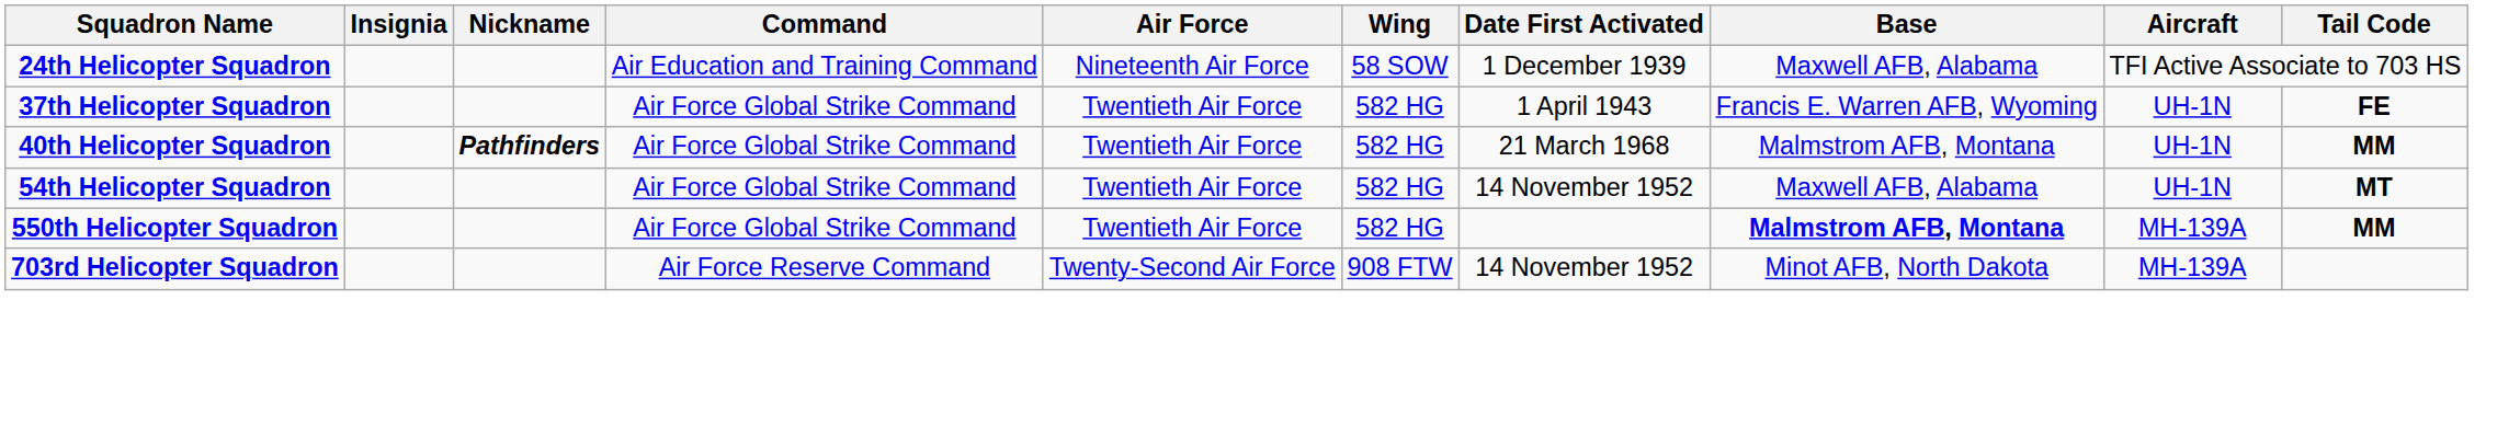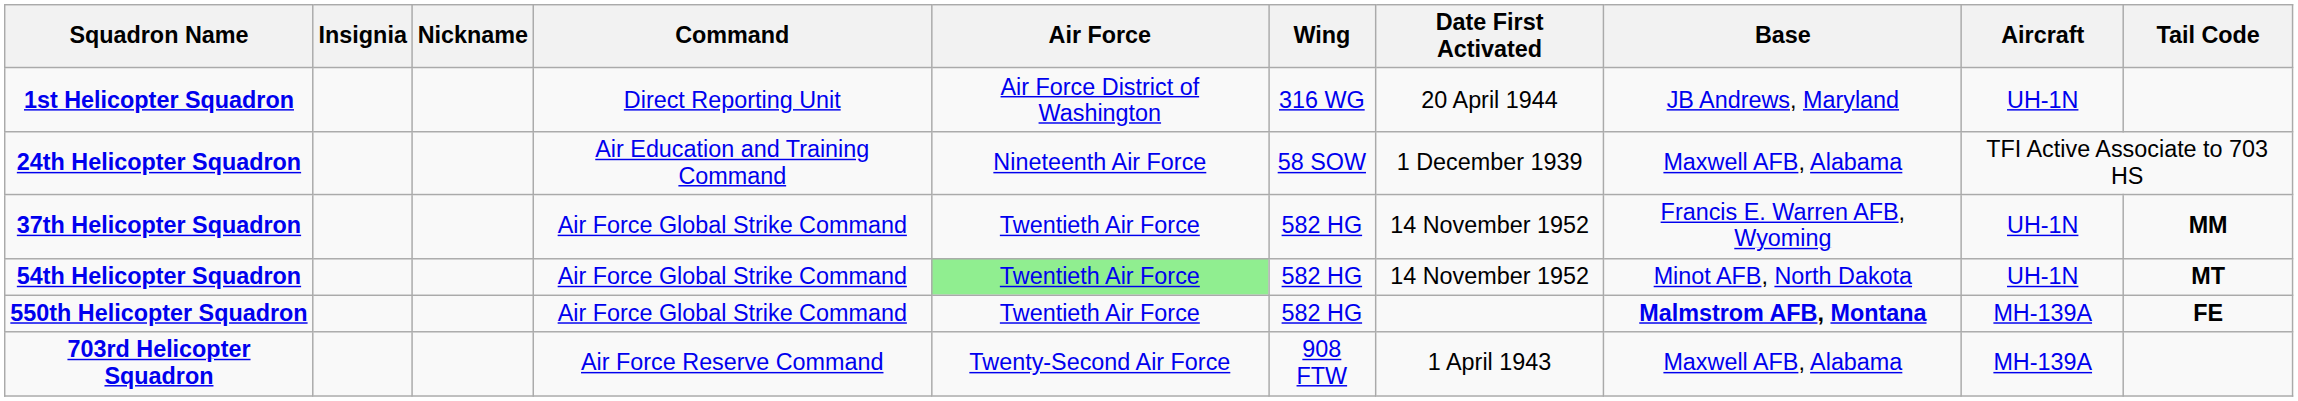+ row: 1st Helicopter Squadron | Direct Reporting Unit | Air Force District of Washington | 316 WG | 20 April 1944 | JB Andrews, Maryland | UH-1N
37th Helicopter Squadron | Date First Activated: 1 April 1943 -> 14 November 1952
37th Helicopter Squadron | Tail Code: FE -> MM
- row: 40th Helicopter Squadron | Pathfinders | Air Force Global Strike Command | Twentieth Air Force | 582 HG | 21 March 1968 | Malmstrom AFB, Montana | UH-1N | MM
54th Helicopter Squadron | Air Force: no background -> lightgreen background
54th Helicopter Squadron | Base: Maxwell AFB, Alabama -> Minot AFB, North Dakota
550th Helicopter Squadron | Tail Code: MM -> FE
703rd Helicopter Squadron | Date First Activated: 14 November 1952 -> 1 April 1943
703rd Helicopter Squadron | Base: Minot AFB, North Dakota -> Maxwell AFB, Alabama
